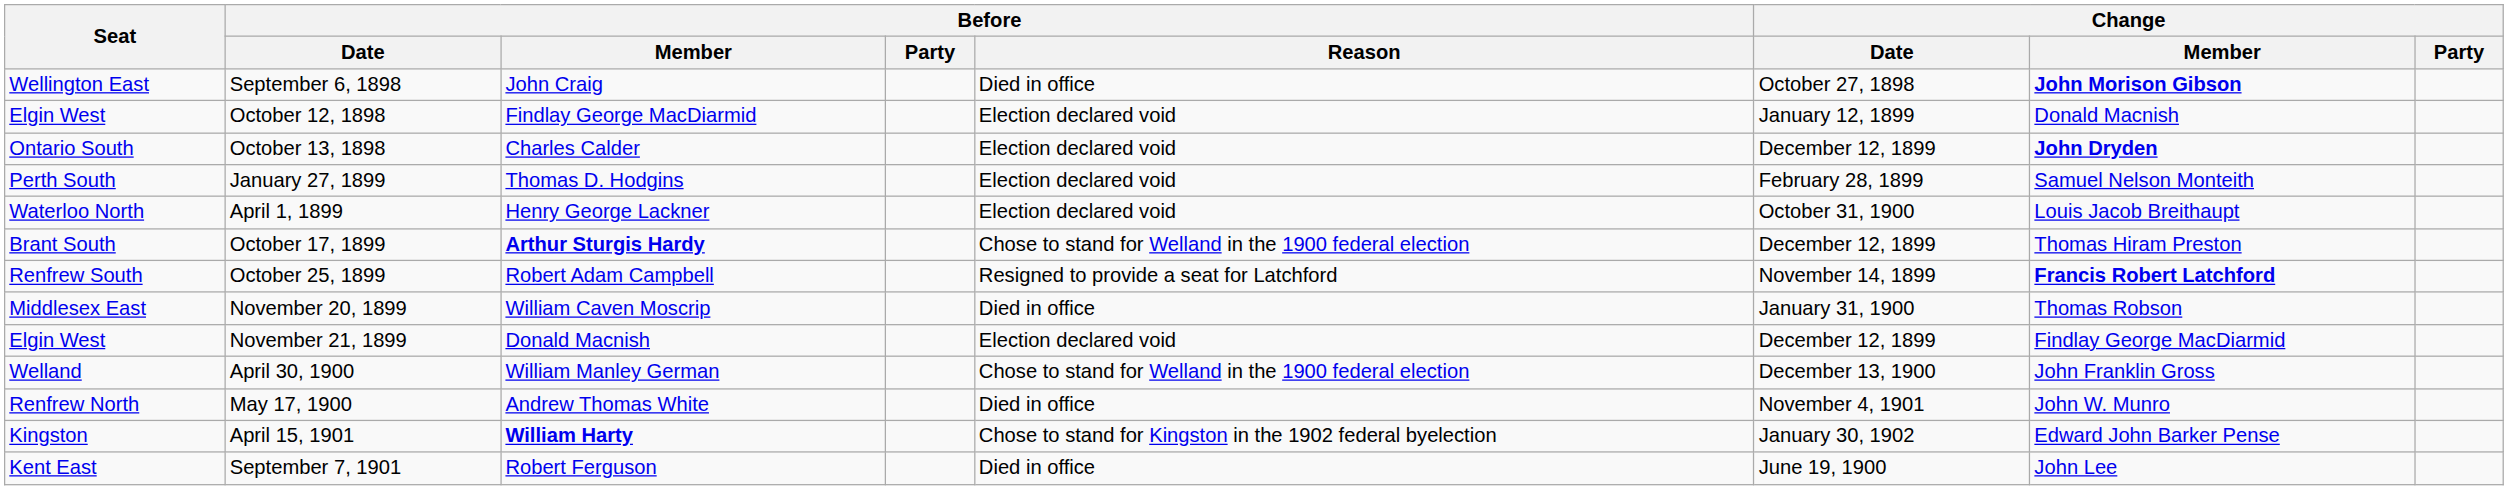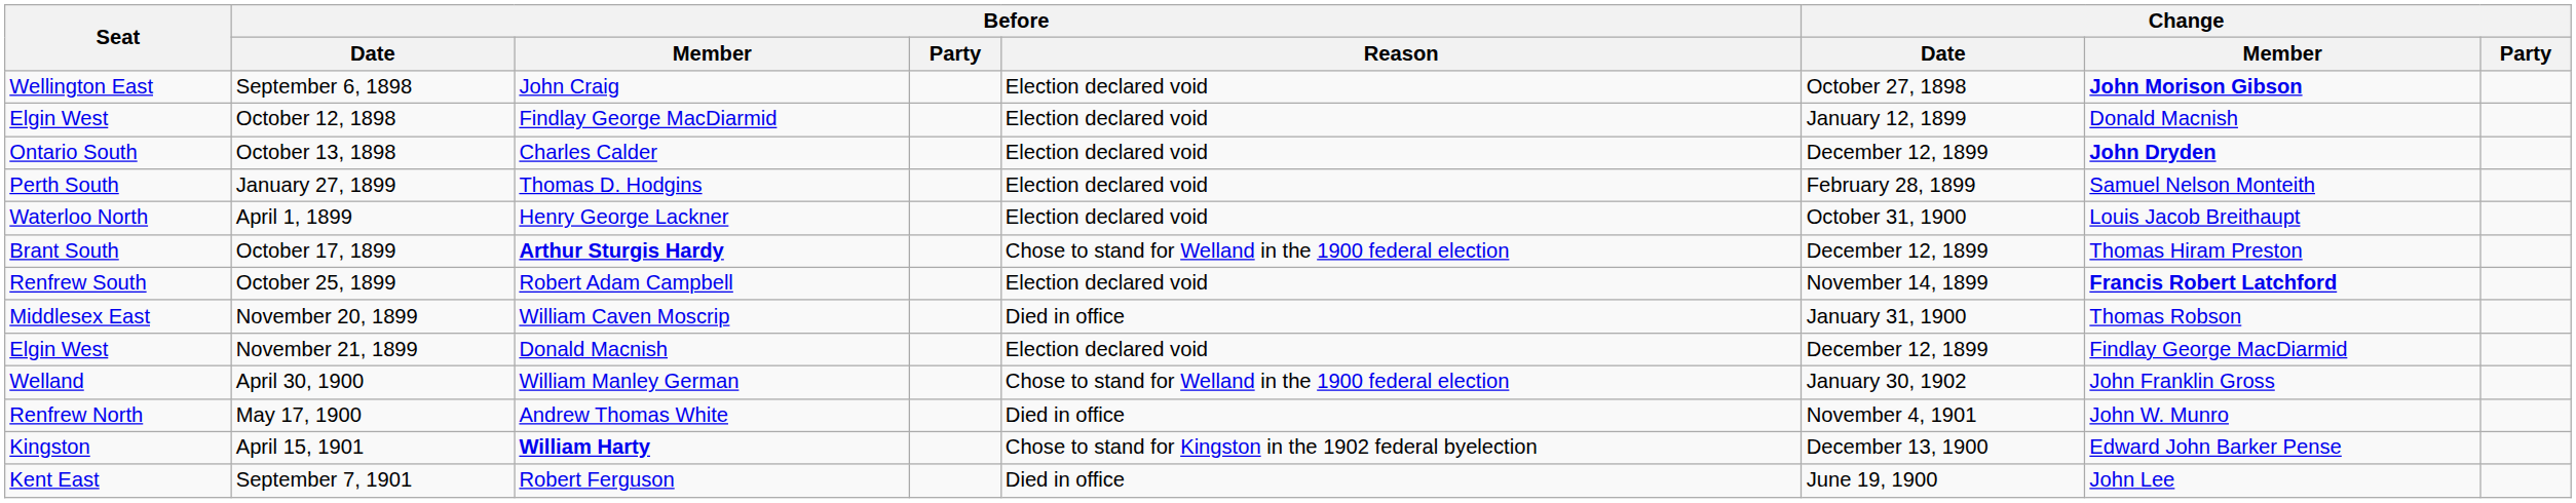September 6, 1898 | Before / Reason: Died in office -> Election declared void
October 25, 1899 | Before / Reason: Resigned to provide a seat for Latchford -> Election declared void
April 30, 1900 | Change / Date: December 13, 1900 -> January 30, 1902
April 15, 1901 | Change / Date: January 30, 1902 -> December 13, 1900
